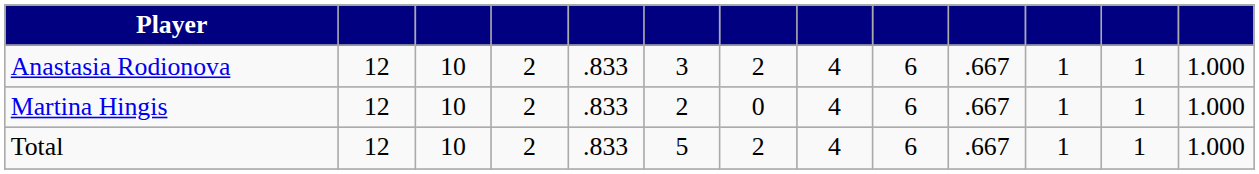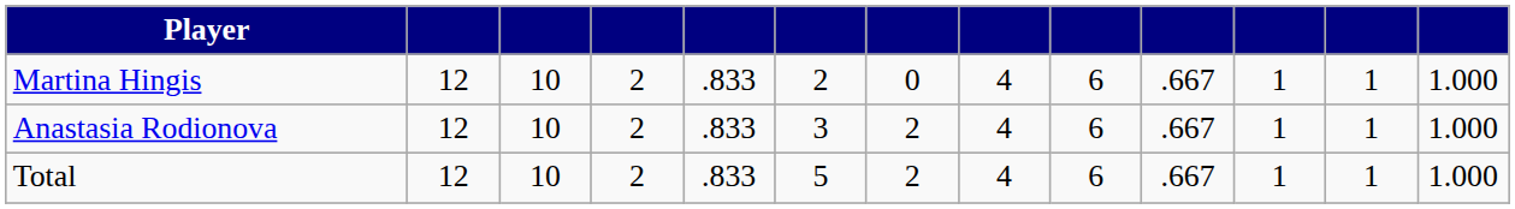rows swapped: Martina Hingis <-> Anastasia Rodionova
